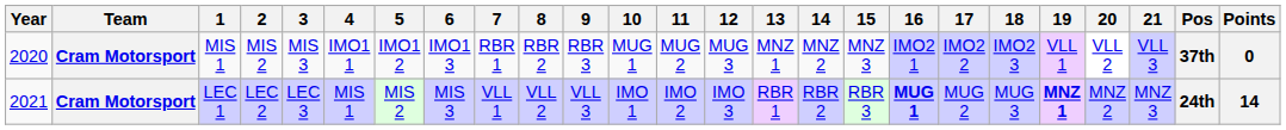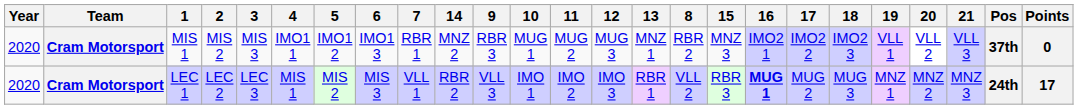columns swapped: 8 <-> 14
LEC 1 | Year: 2021 -> 2020
LEC 1 | 19: bold -> normal
LEC 1 | Points: 14 -> 17
